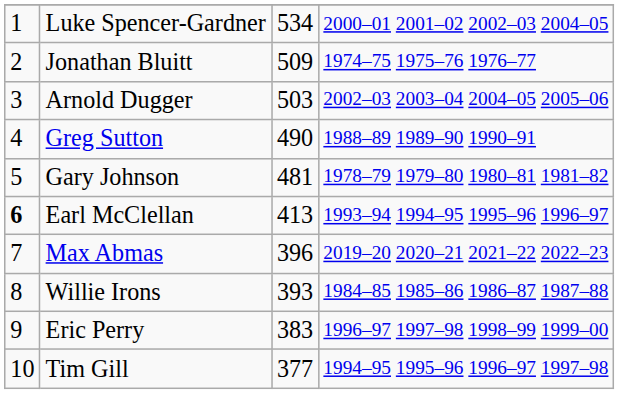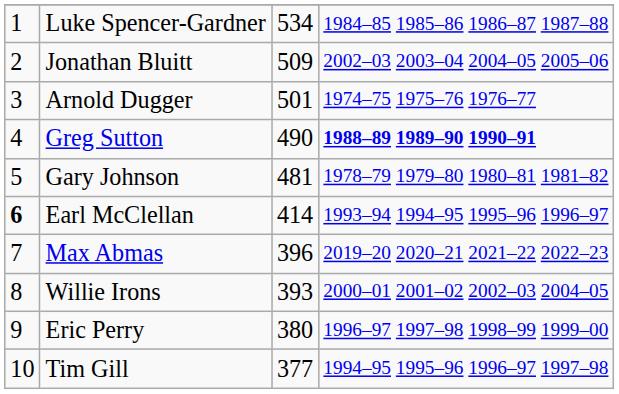Luke Spencer-Gardner | column 4: 2000–01 2001–02 2002–03 2004–05 -> 1984–85 1985–86 1986–87 1987–88
Jonathan Bluitt | column 4: 1974–75 1975–76 1976–77 -> 2002–03 2003–04 2004–05 2005–06
Arnold Dugger | column 3: 503 -> 501
Arnold Dugger | column 4: 2002–03 2003–04 2004–05 2005–06 -> 1974–75 1975–76 1976–77
Greg Sutton | column 4: normal -> bold
Earl McClellan | column 3: 413 -> 414
Willie Irons | column 4: 1984–85 1985–86 1986–87 1987–88 -> 2000–01 2001–02 2002–03 2004–05
Eric Perry | column 3: 383 -> 380
